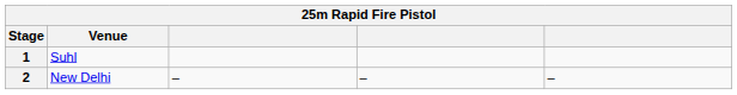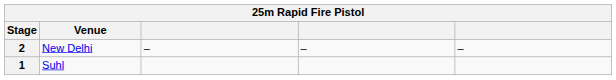rows swapped: 1 <-> 2
